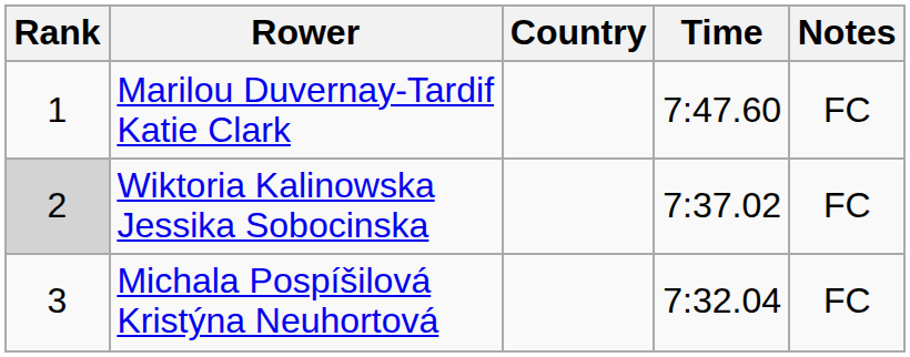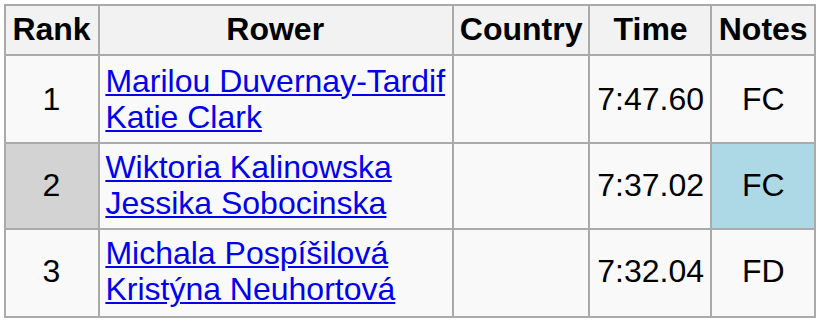Wiktoria Kalinowska Jessika Sobocinska | Notes: no background -> lightblue background
Michala Pospíšilová Kristýna Neuhortová | Notes: FC -> FD
